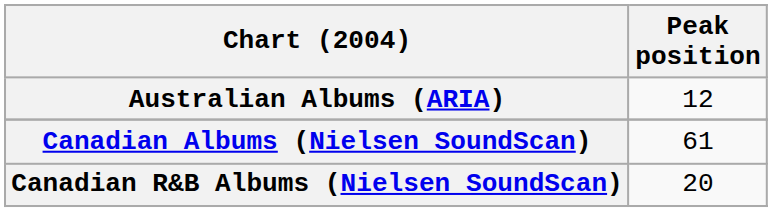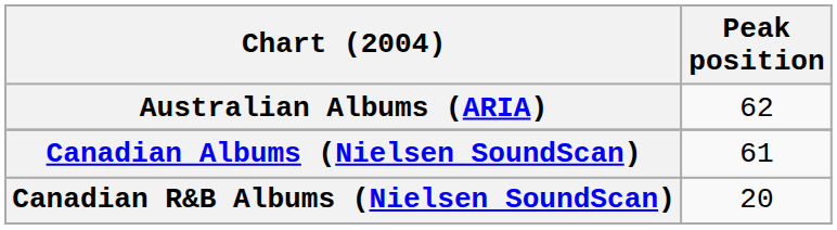Australian Albums (ARIA) | Peak position: 12 -> 62
